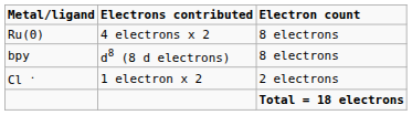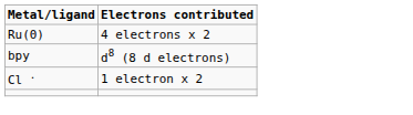- column: Electron count | 8 electrons | 8 electrons | 2 electrons | Total = 18 electrons
